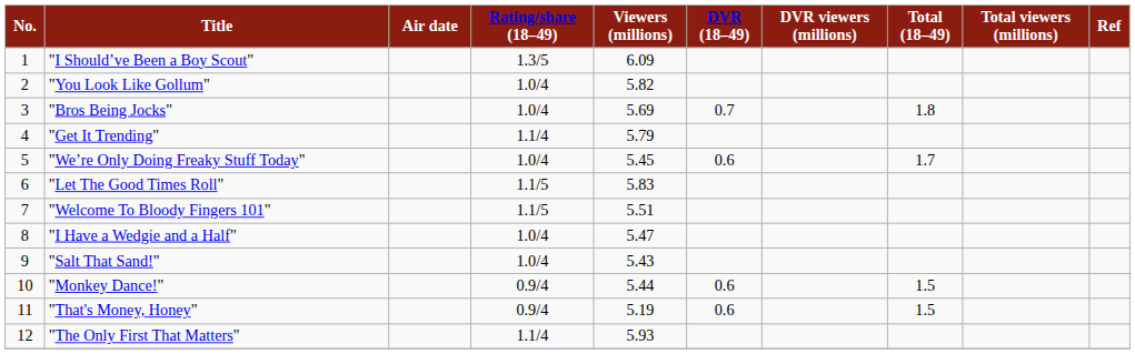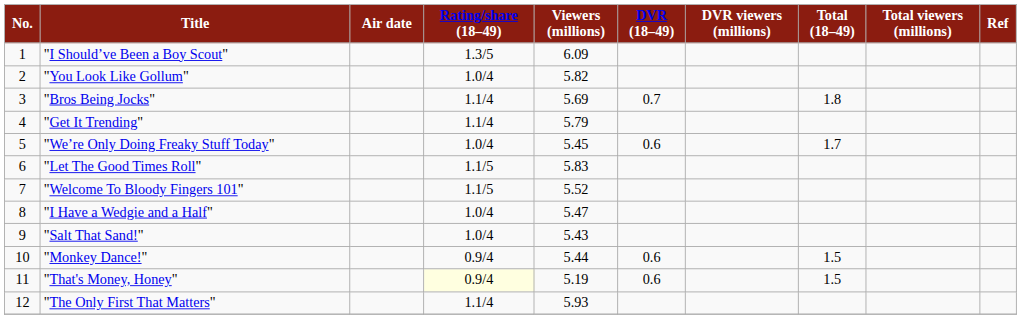"Bros Being Jocks" | Rating/share (18–49): 1.0/4 -> 1.1/4
"Welcome To Bloody Fingers 101" | Viewers (millions): 5.51 -> 5.52
"That's Money, Honey" | Rating/share (18–49): no background -> lightyellow background
